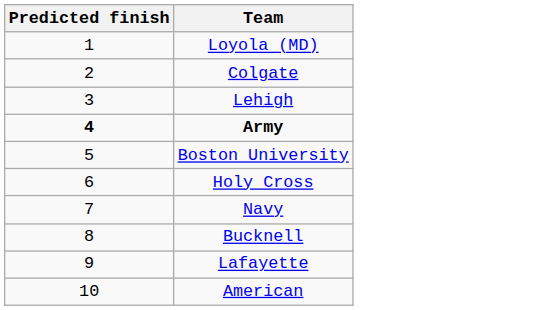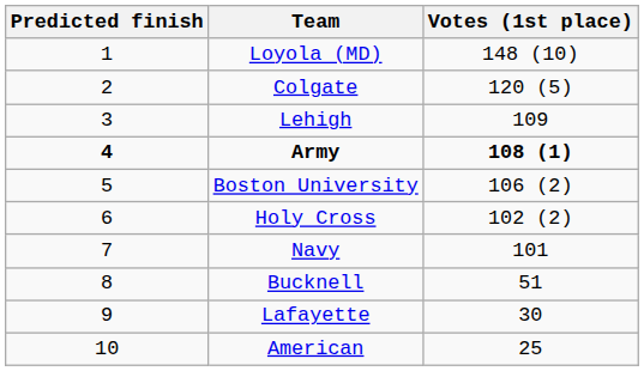+ column: Votes (1st place) | 148 (10) | 120 (5) | 109 | 108 (1) | 106 (2) | 102 (2) | 101 | 51 | 30 | 25
